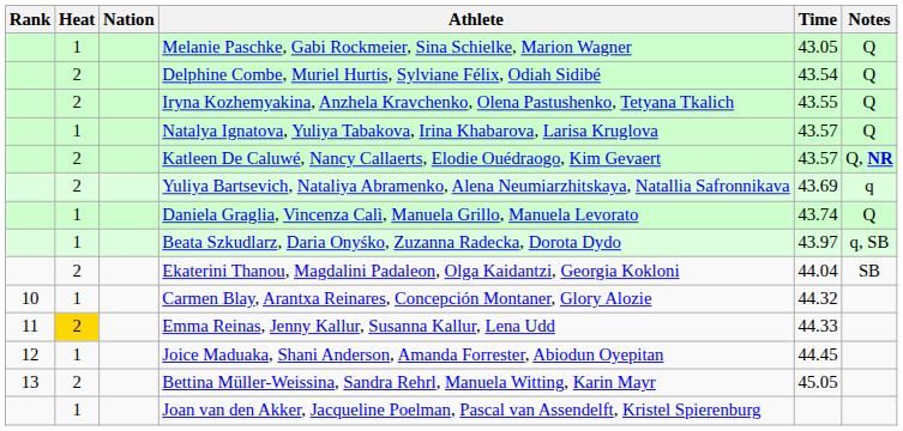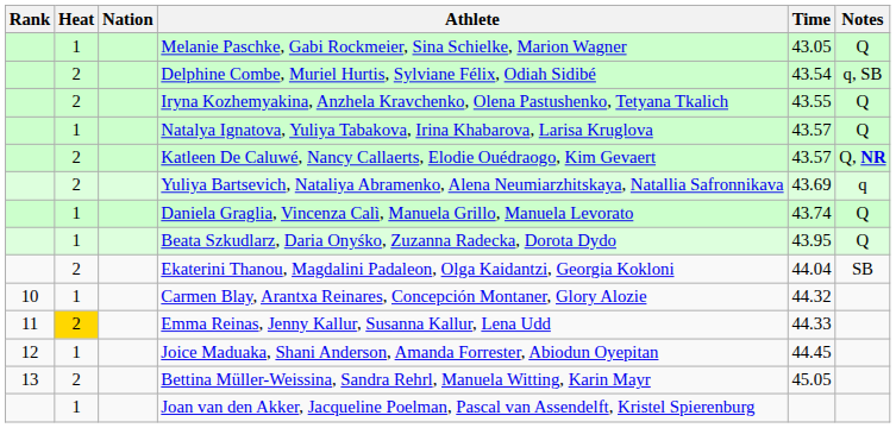Delphine Combe, Muriel Hurtis, Sylviane Félix, Odiah Sidibé | Notes: Q -> q, SB
Beata Szkudlarz, Daria Onyśko, Zuzanna Radecka, Dorota Dydo | Time: 43.97 -> 43.95
Beata Szkudlarz, Daria Onyśko, Zuzanna Radecka, Dorota Dydo | Notes: q, SB -> Q
